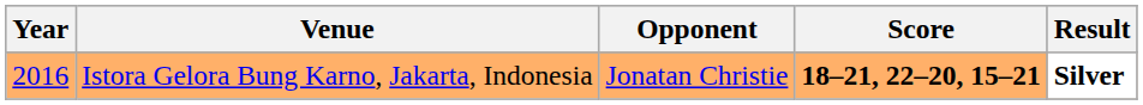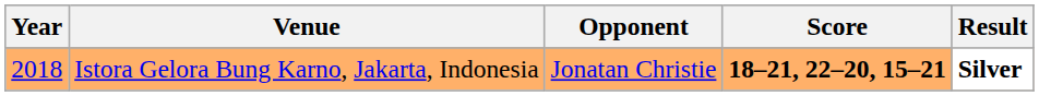Istora Gelora Bung Karno, Jakarta, Indonesia | Year: 2016 -> 2018
